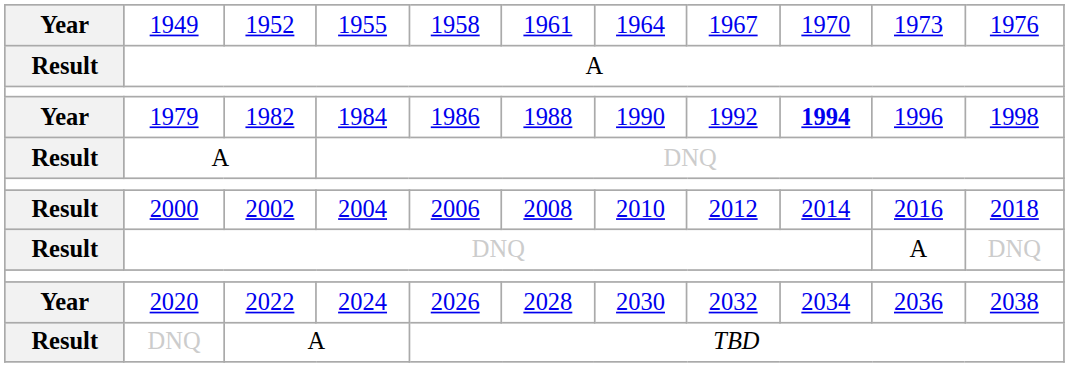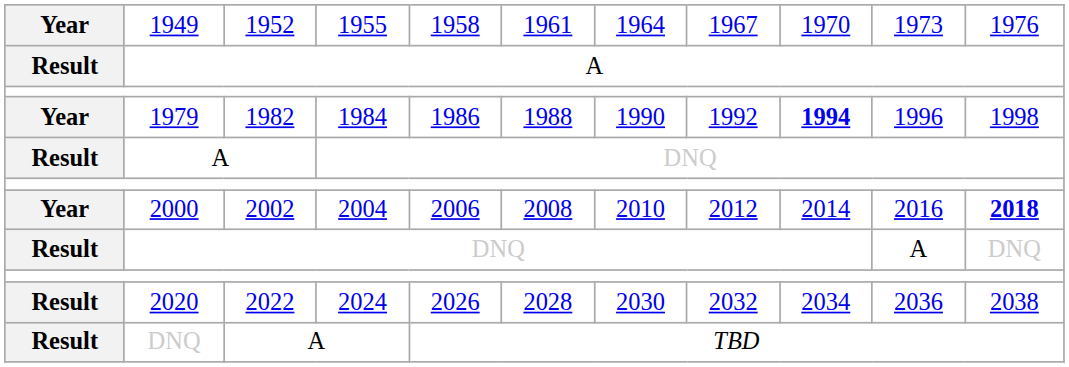2000 | column 1: Result -> Year
2000 | column 11: normal -> bold
2020 | column 1: Year -> Result
